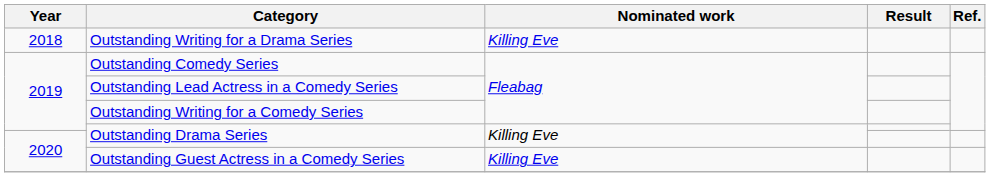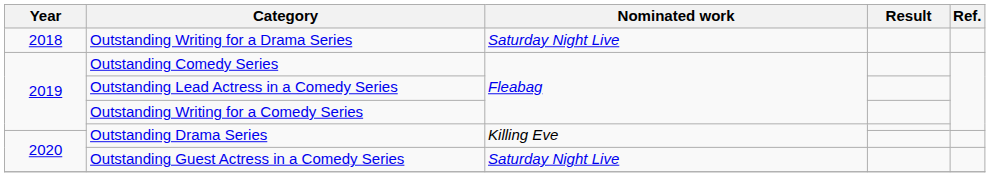Outstanding Writing for a Drama Series | Nominated work: Killing Eve -> Saturday Night Live
Outstanding Guest Actress in a Comedy Series | Nominated work: Killing Eve -> Saturday Night Live
